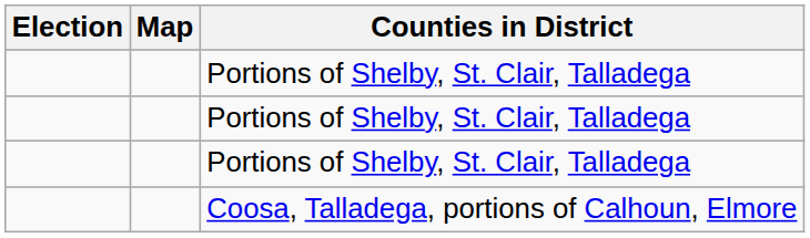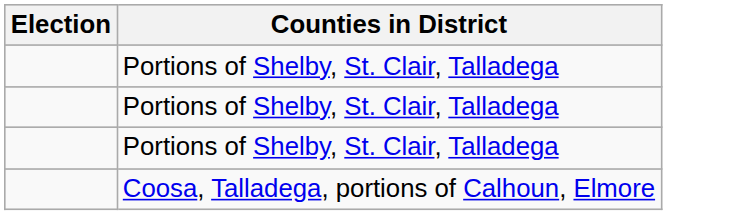- column: Map
